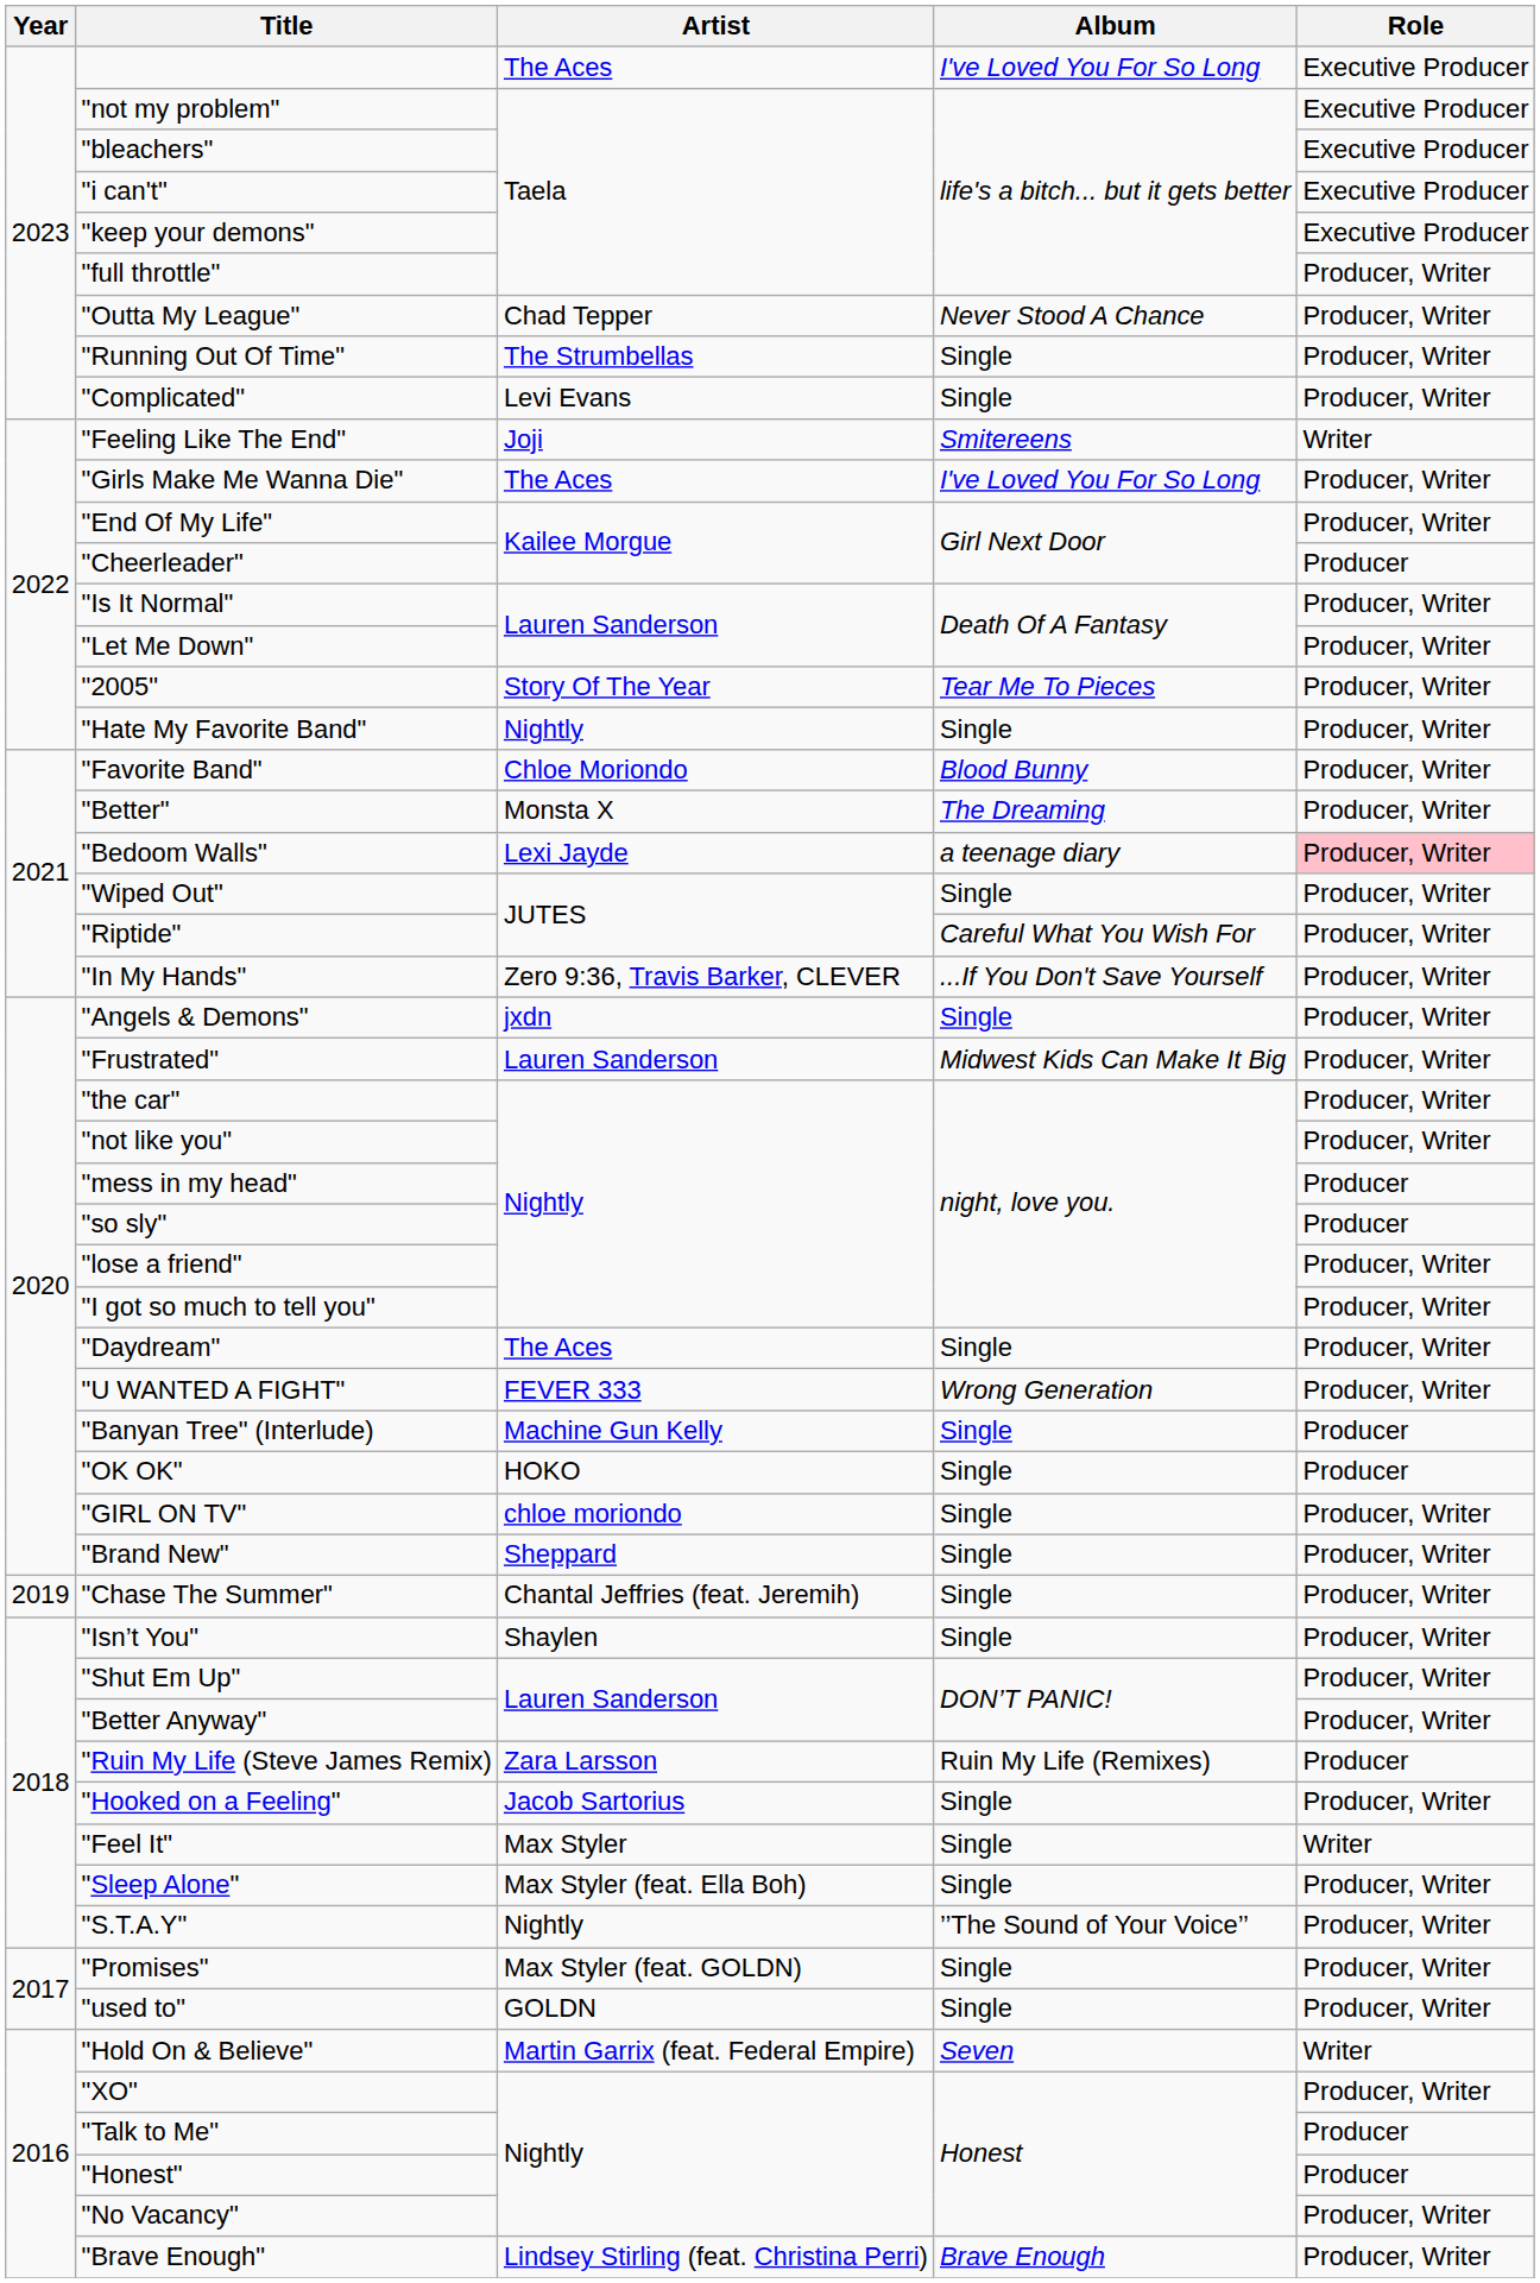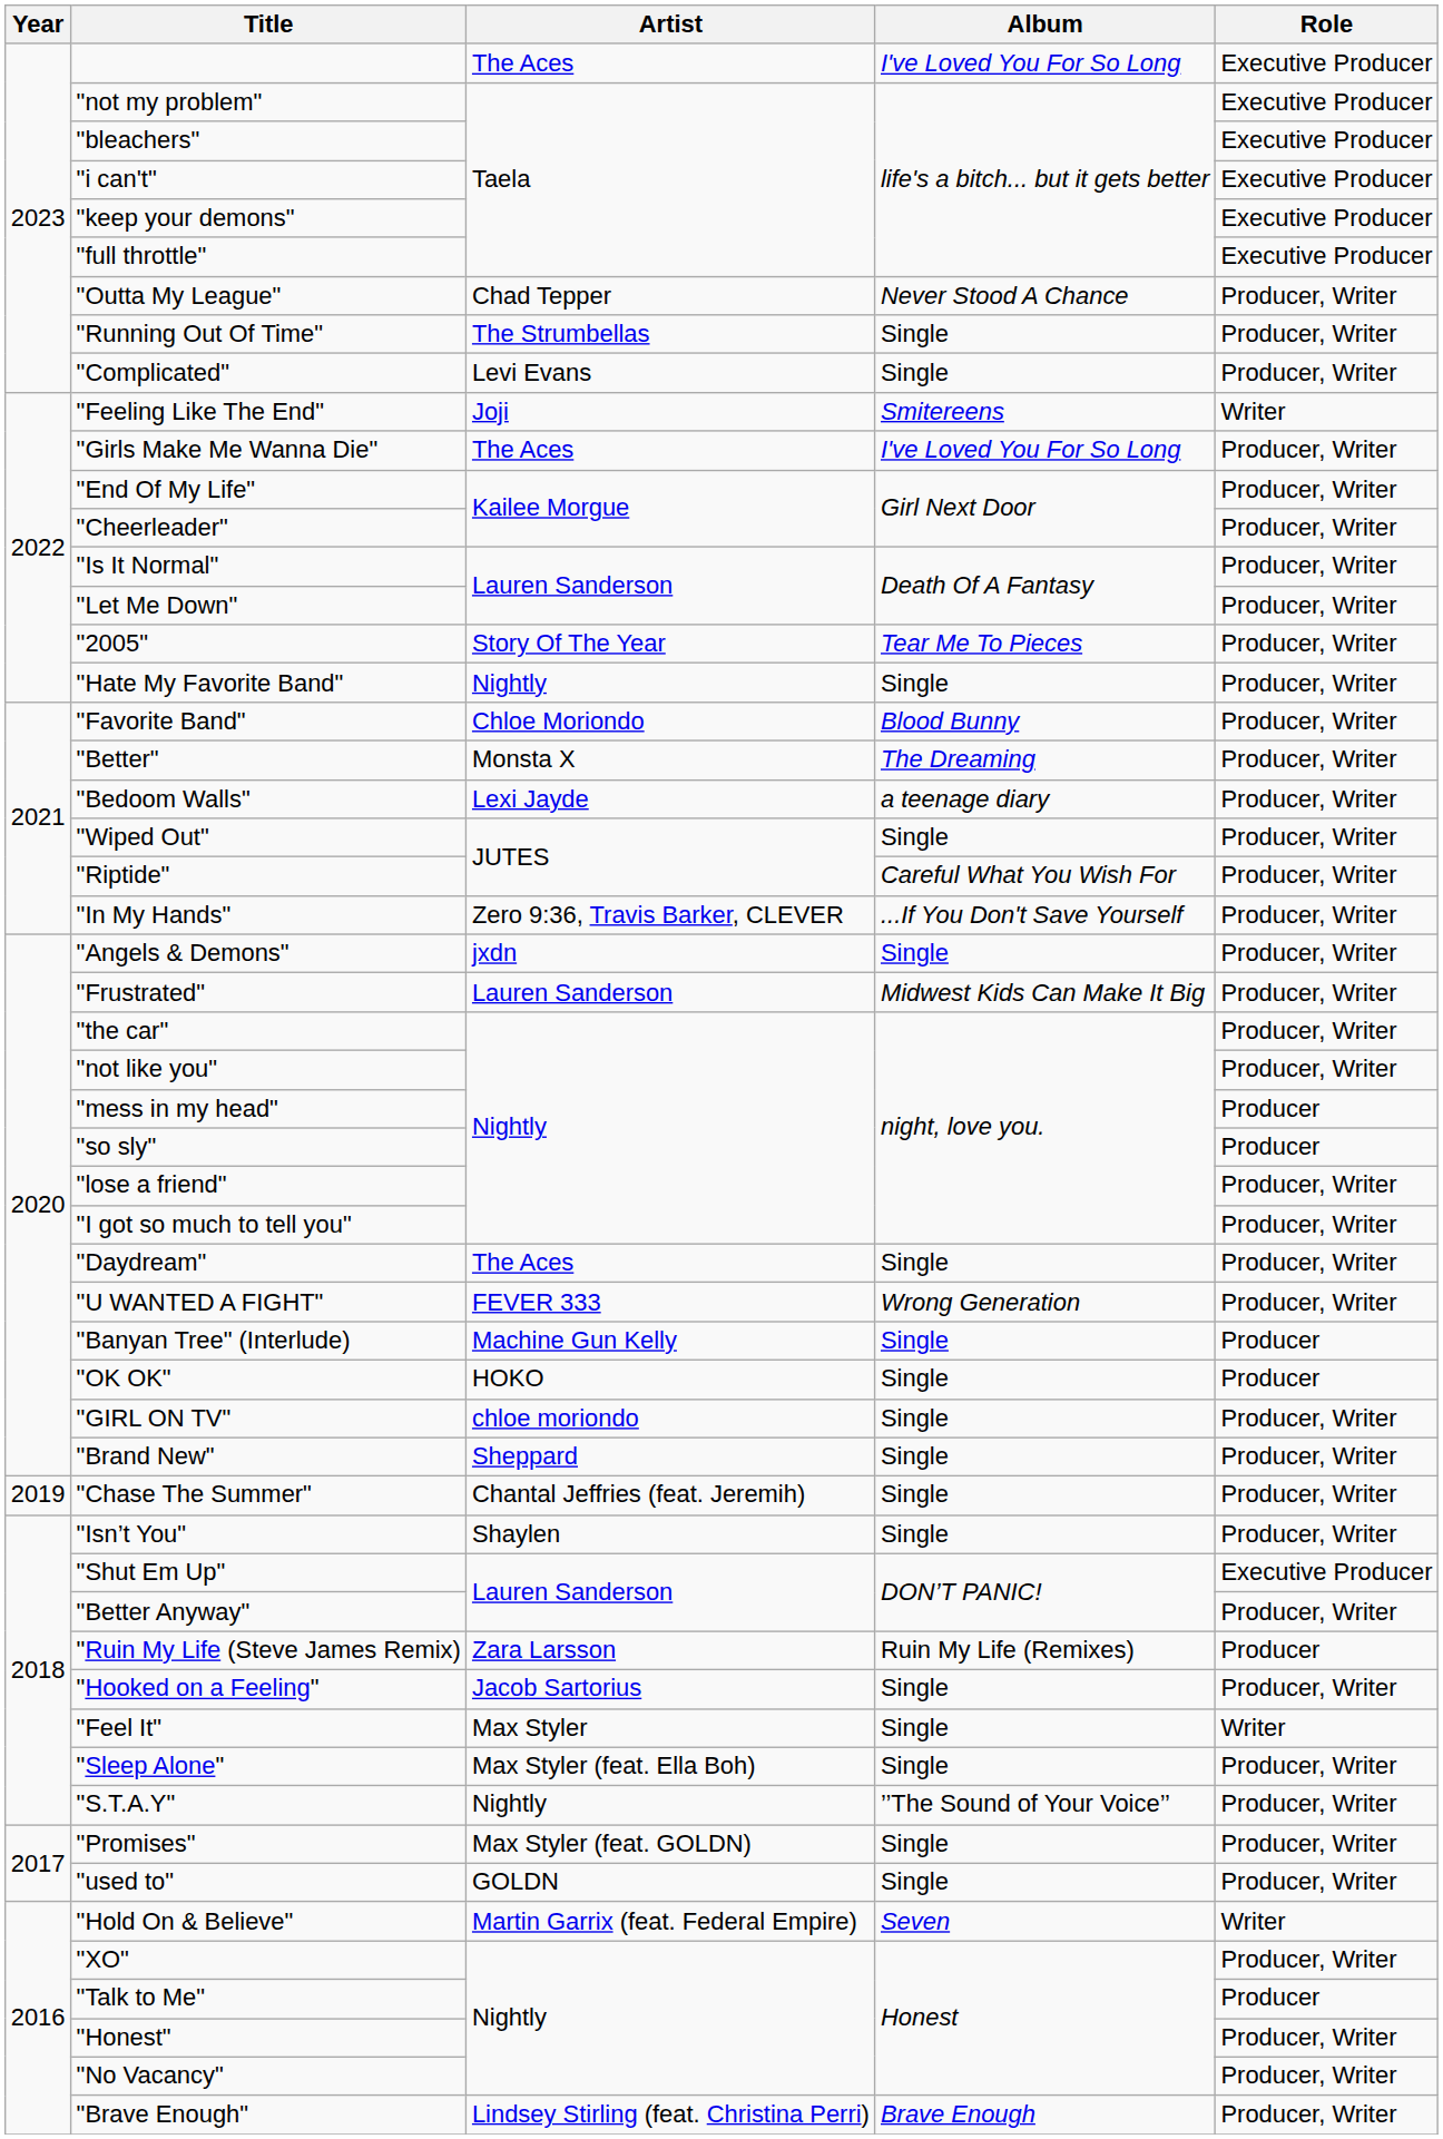"full throttle" | Role: Producer, Writer -> Executive Producer
"Cheerleader" | Role: Producer -> Producer, Writer
"Bedoom Walls" | Role: pink background -> no background
"Shut Em Up" | Role: Producer, Writer -> Executive Producer
"Honest" | Role: Producer -> Producer, Writer
